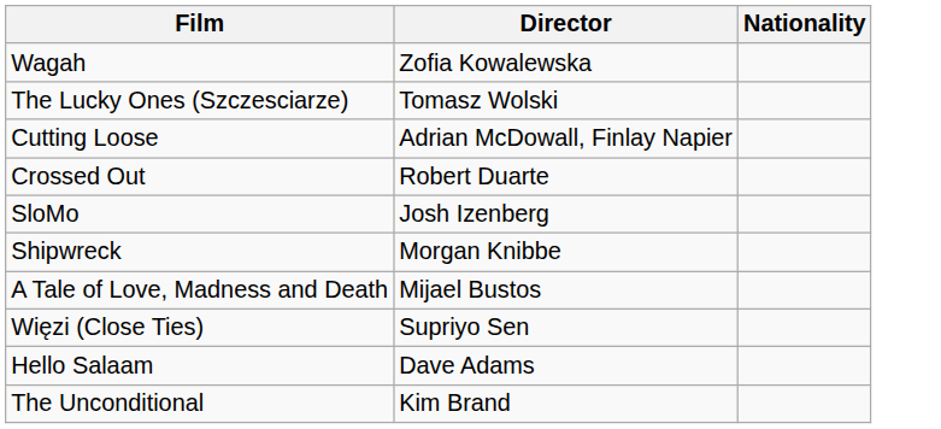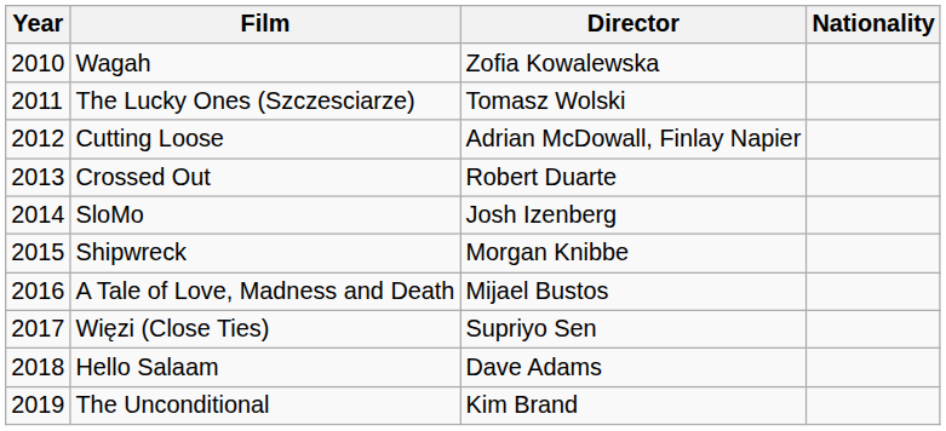+ column: Year | 2010 | 2011 | 2012 | 2013 | 2014 | 2015 | 2016 | 2017 | 2018 | 2019
